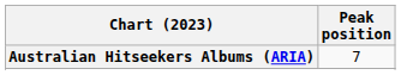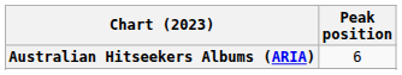Australian Hitseekers Albums (ARIA) | Peak position: 7 -> 6
